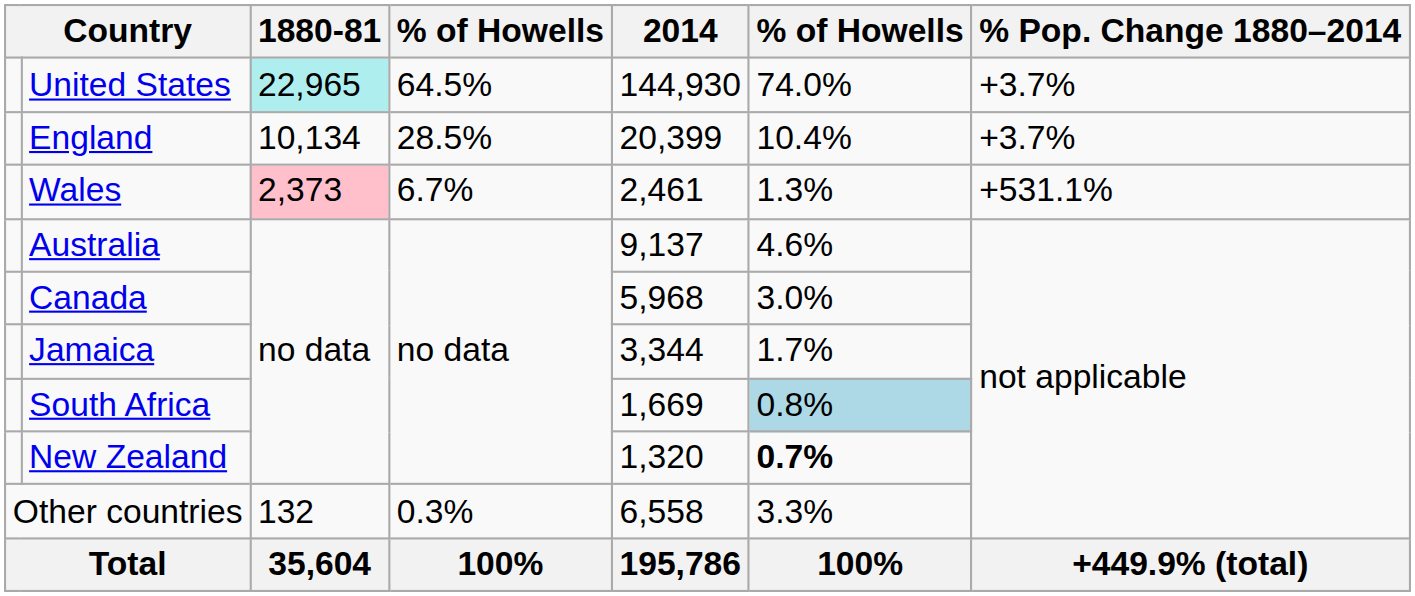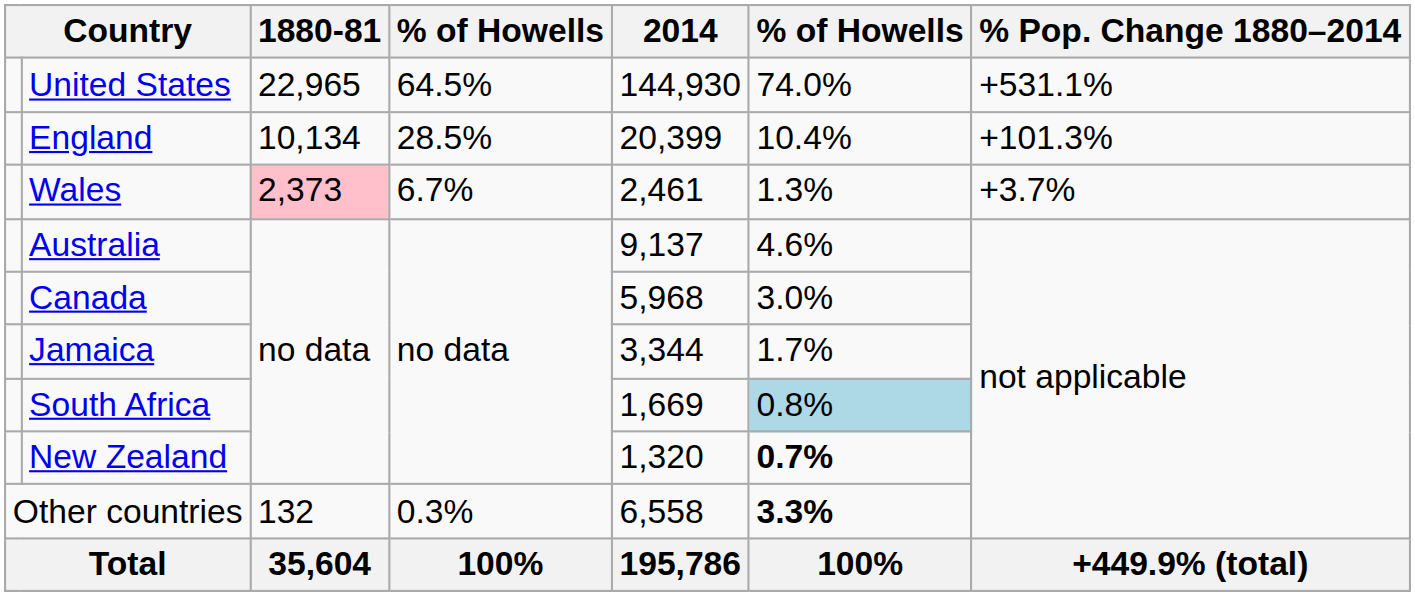United States | 1880-81: paleturquoise background -> no background
United States | % Pop. Change 1880–2014: +3.7% -> +531.1%
England | % Pop. Change 1880–2014: +3.7% -> +101.3%
Wales | % Pop. Change 1880–2014: +531.1% -> +3.7%
Other countries | column 6: normal -> bold
